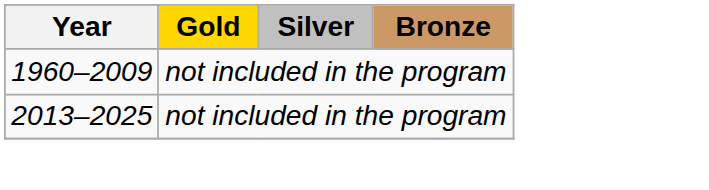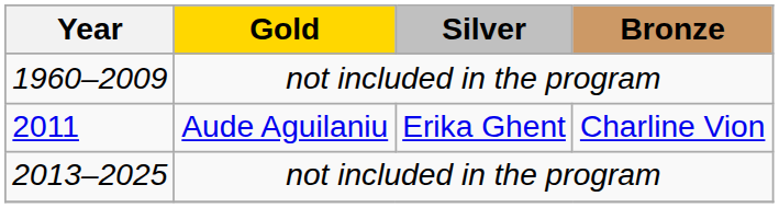+ row: 2011 | Aude Aguilaniu | Erika Ghent | Charline Vion
